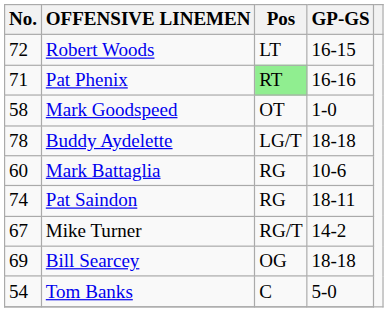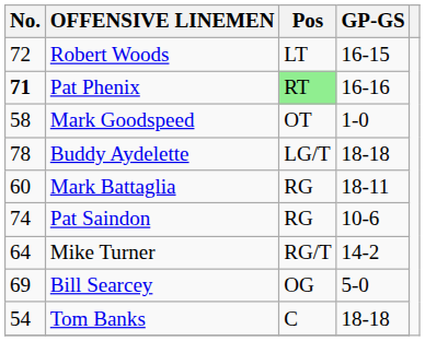Pat Phenix | No.: normal -> bold
Mark Battaglia | GP-GS: 10-6 -> 18-11
Pat Saindon | GP-GS: 18-11 -> 10-6
Mike Turner | No.: 67 -> 64
Bill Searcey | GP-GS: 18-18 -> 5-0
Tom Banks | GP-GS: 5-0 -> 18-18
